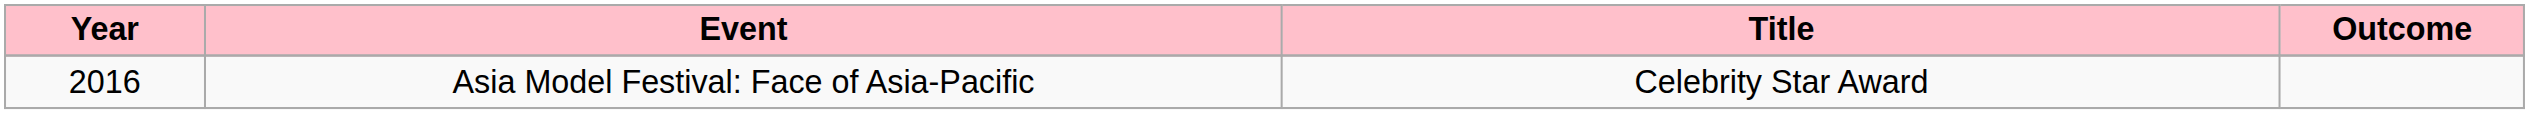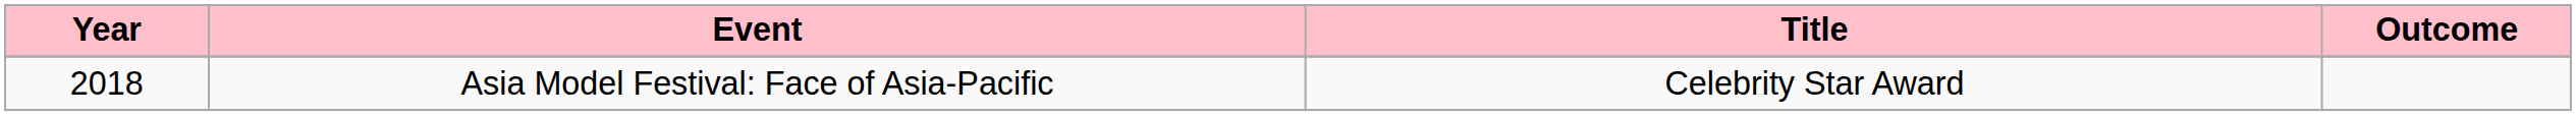Asia Model Festival: Face of Asia-Pacific | Year: 2016 -> 2018
